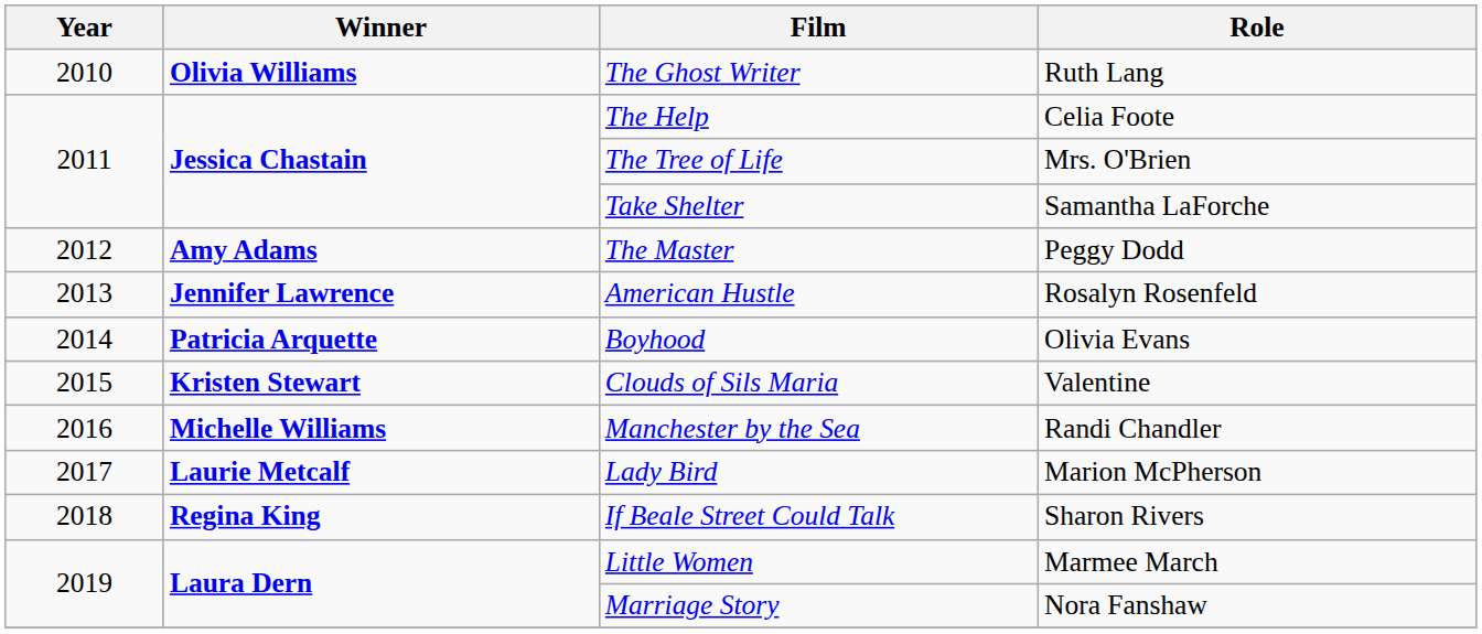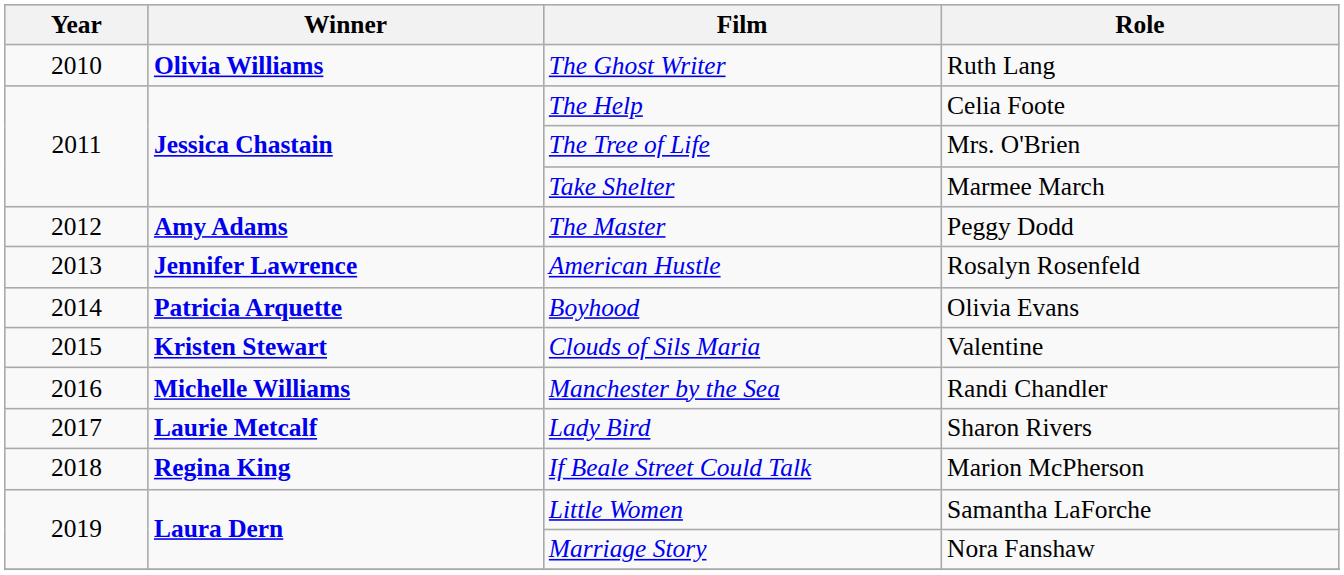Take Shelter | Role: Samantha LaForche -> Marmee March
Lady Bird | Role: Marion McPherson -> Sharon Rivers
If Beale Street Could Talk | Role: Sharon Rivers -> Marion McPherson
Little Women | Role: Marmee March -> Samantha LaForche
